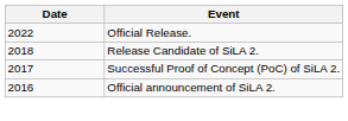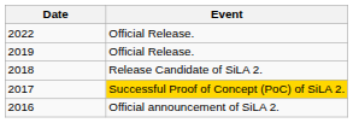+ row: 2019 | Official Release.
2017 | Event: no background -> gold background
